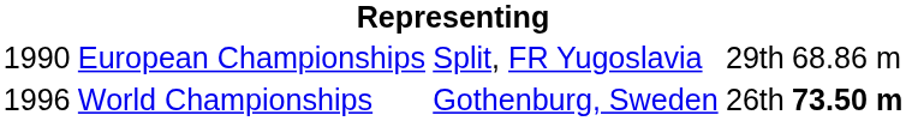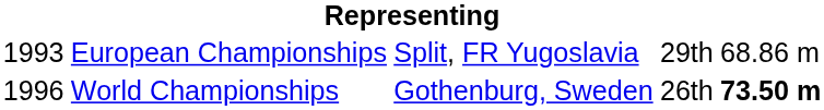European Championships | column 1: 1990 -> 1993
